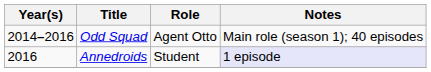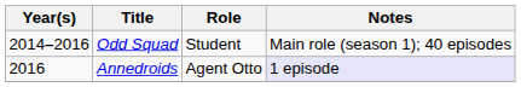Odd Squad | Role: Agent Otto -> Student
Annedroids | Role: Student -> Agent Otto
